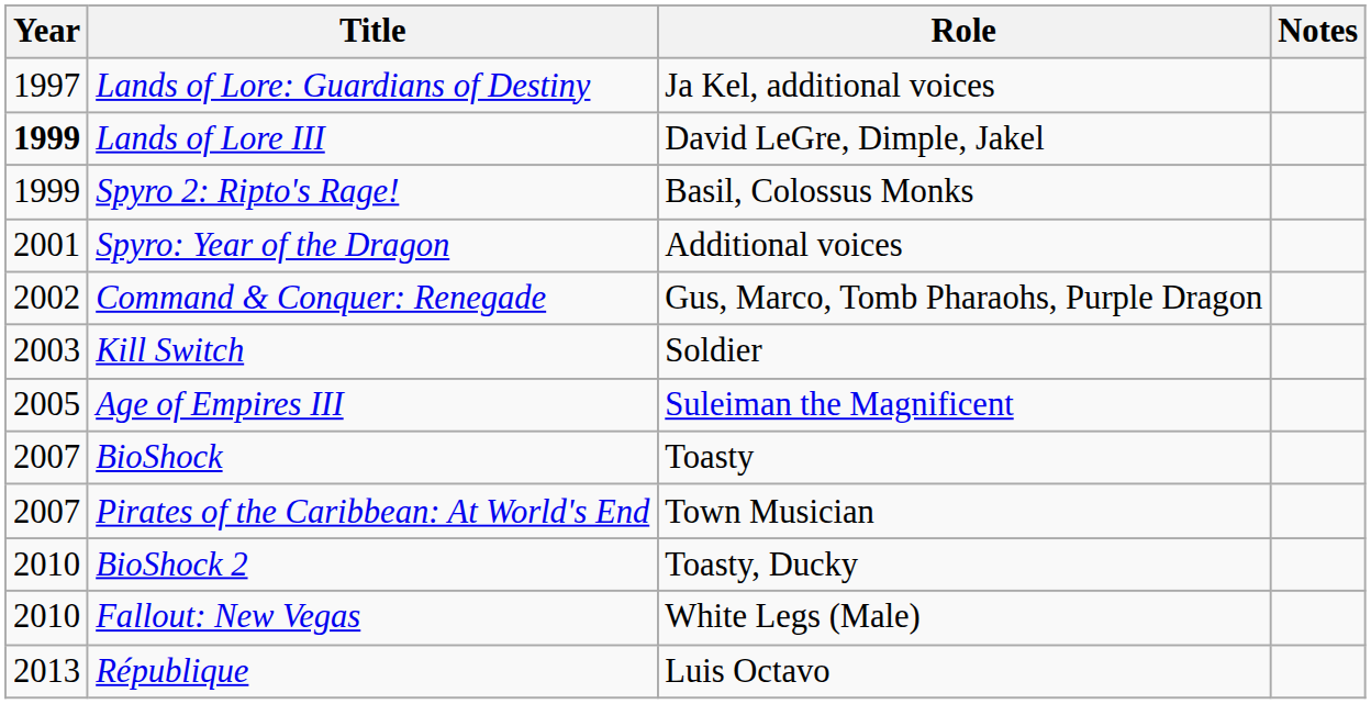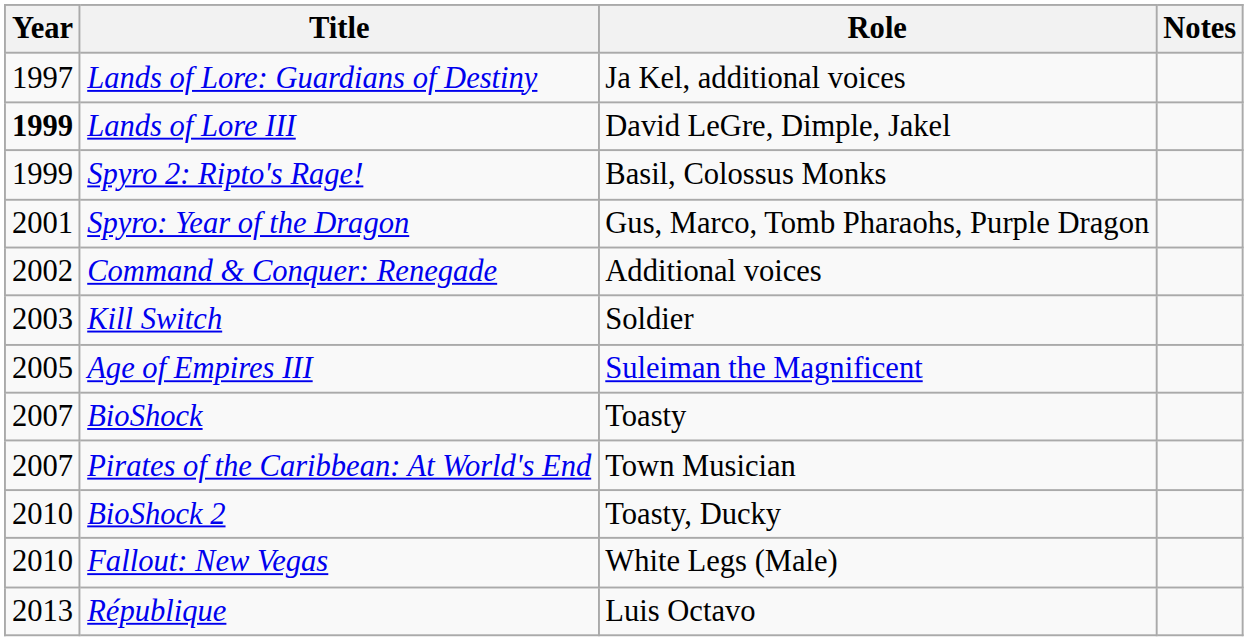Spyro: Year of the Dragon | Role: Additional voices -> Gus, Marco, Tomb Pharaohs, Purple Dragon
Command & Conquer: Renegade | Role: Gus, Marco, Tomb Pharaohs, Purple Dragon -> Additional voices
